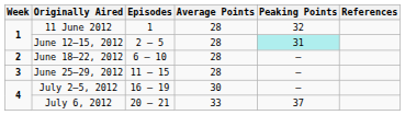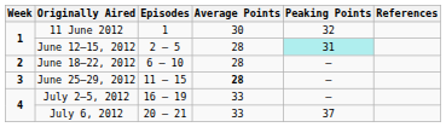11 June 2012 | Average Points: 28 -> 30
June 25–29, 2012 | Average Points: normal -> bold
July 2–5, 2012 | Average Points: 30 -> 33
